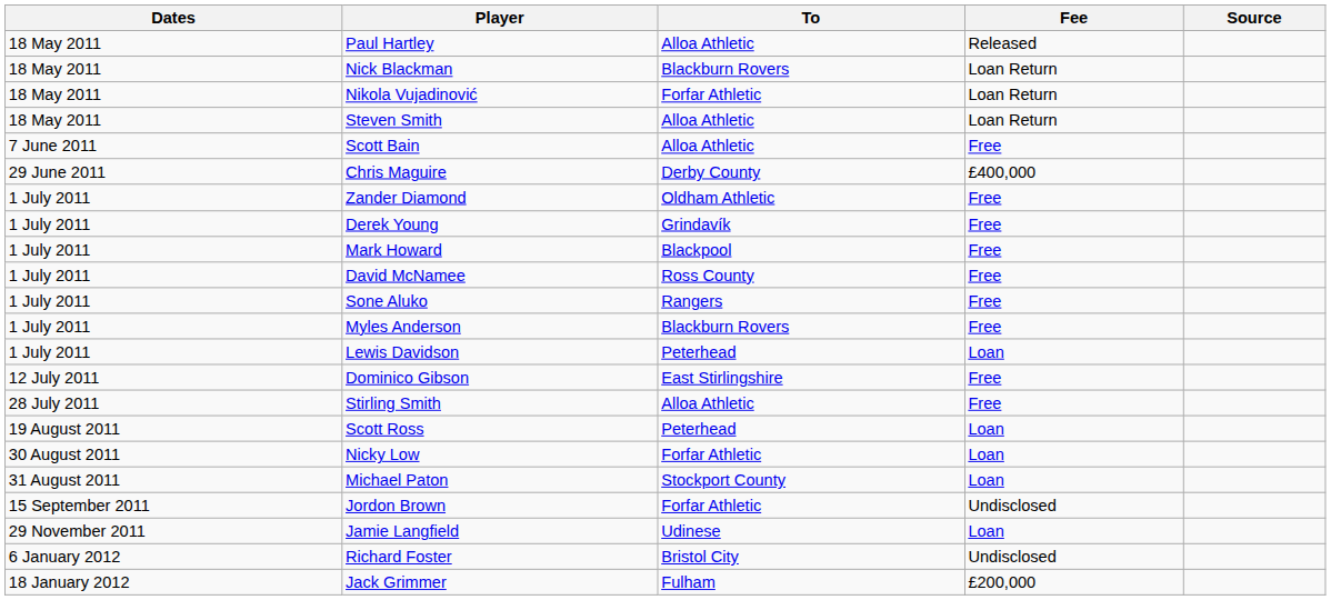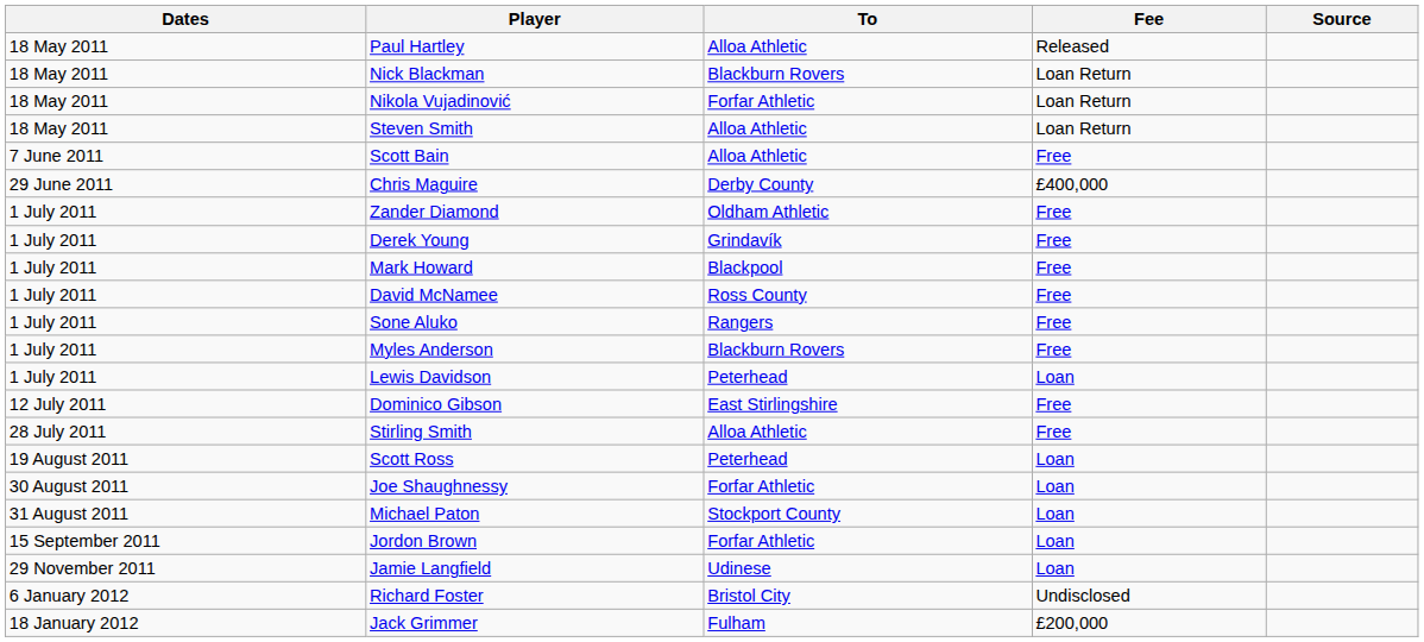+ row: 30 August 2011 | Joe Shaughnessy | Forfar Athletic | Loan
- row: 30 August 2011 | Nicky Low | Forfar Athletic | Loan
Jordon Brown | Fee: Undisclosed -> Loan
